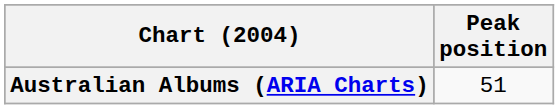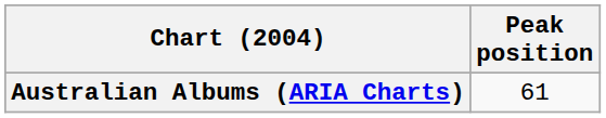Australian Albums (ARIA Charts) | Peak position: 51 -> 61
